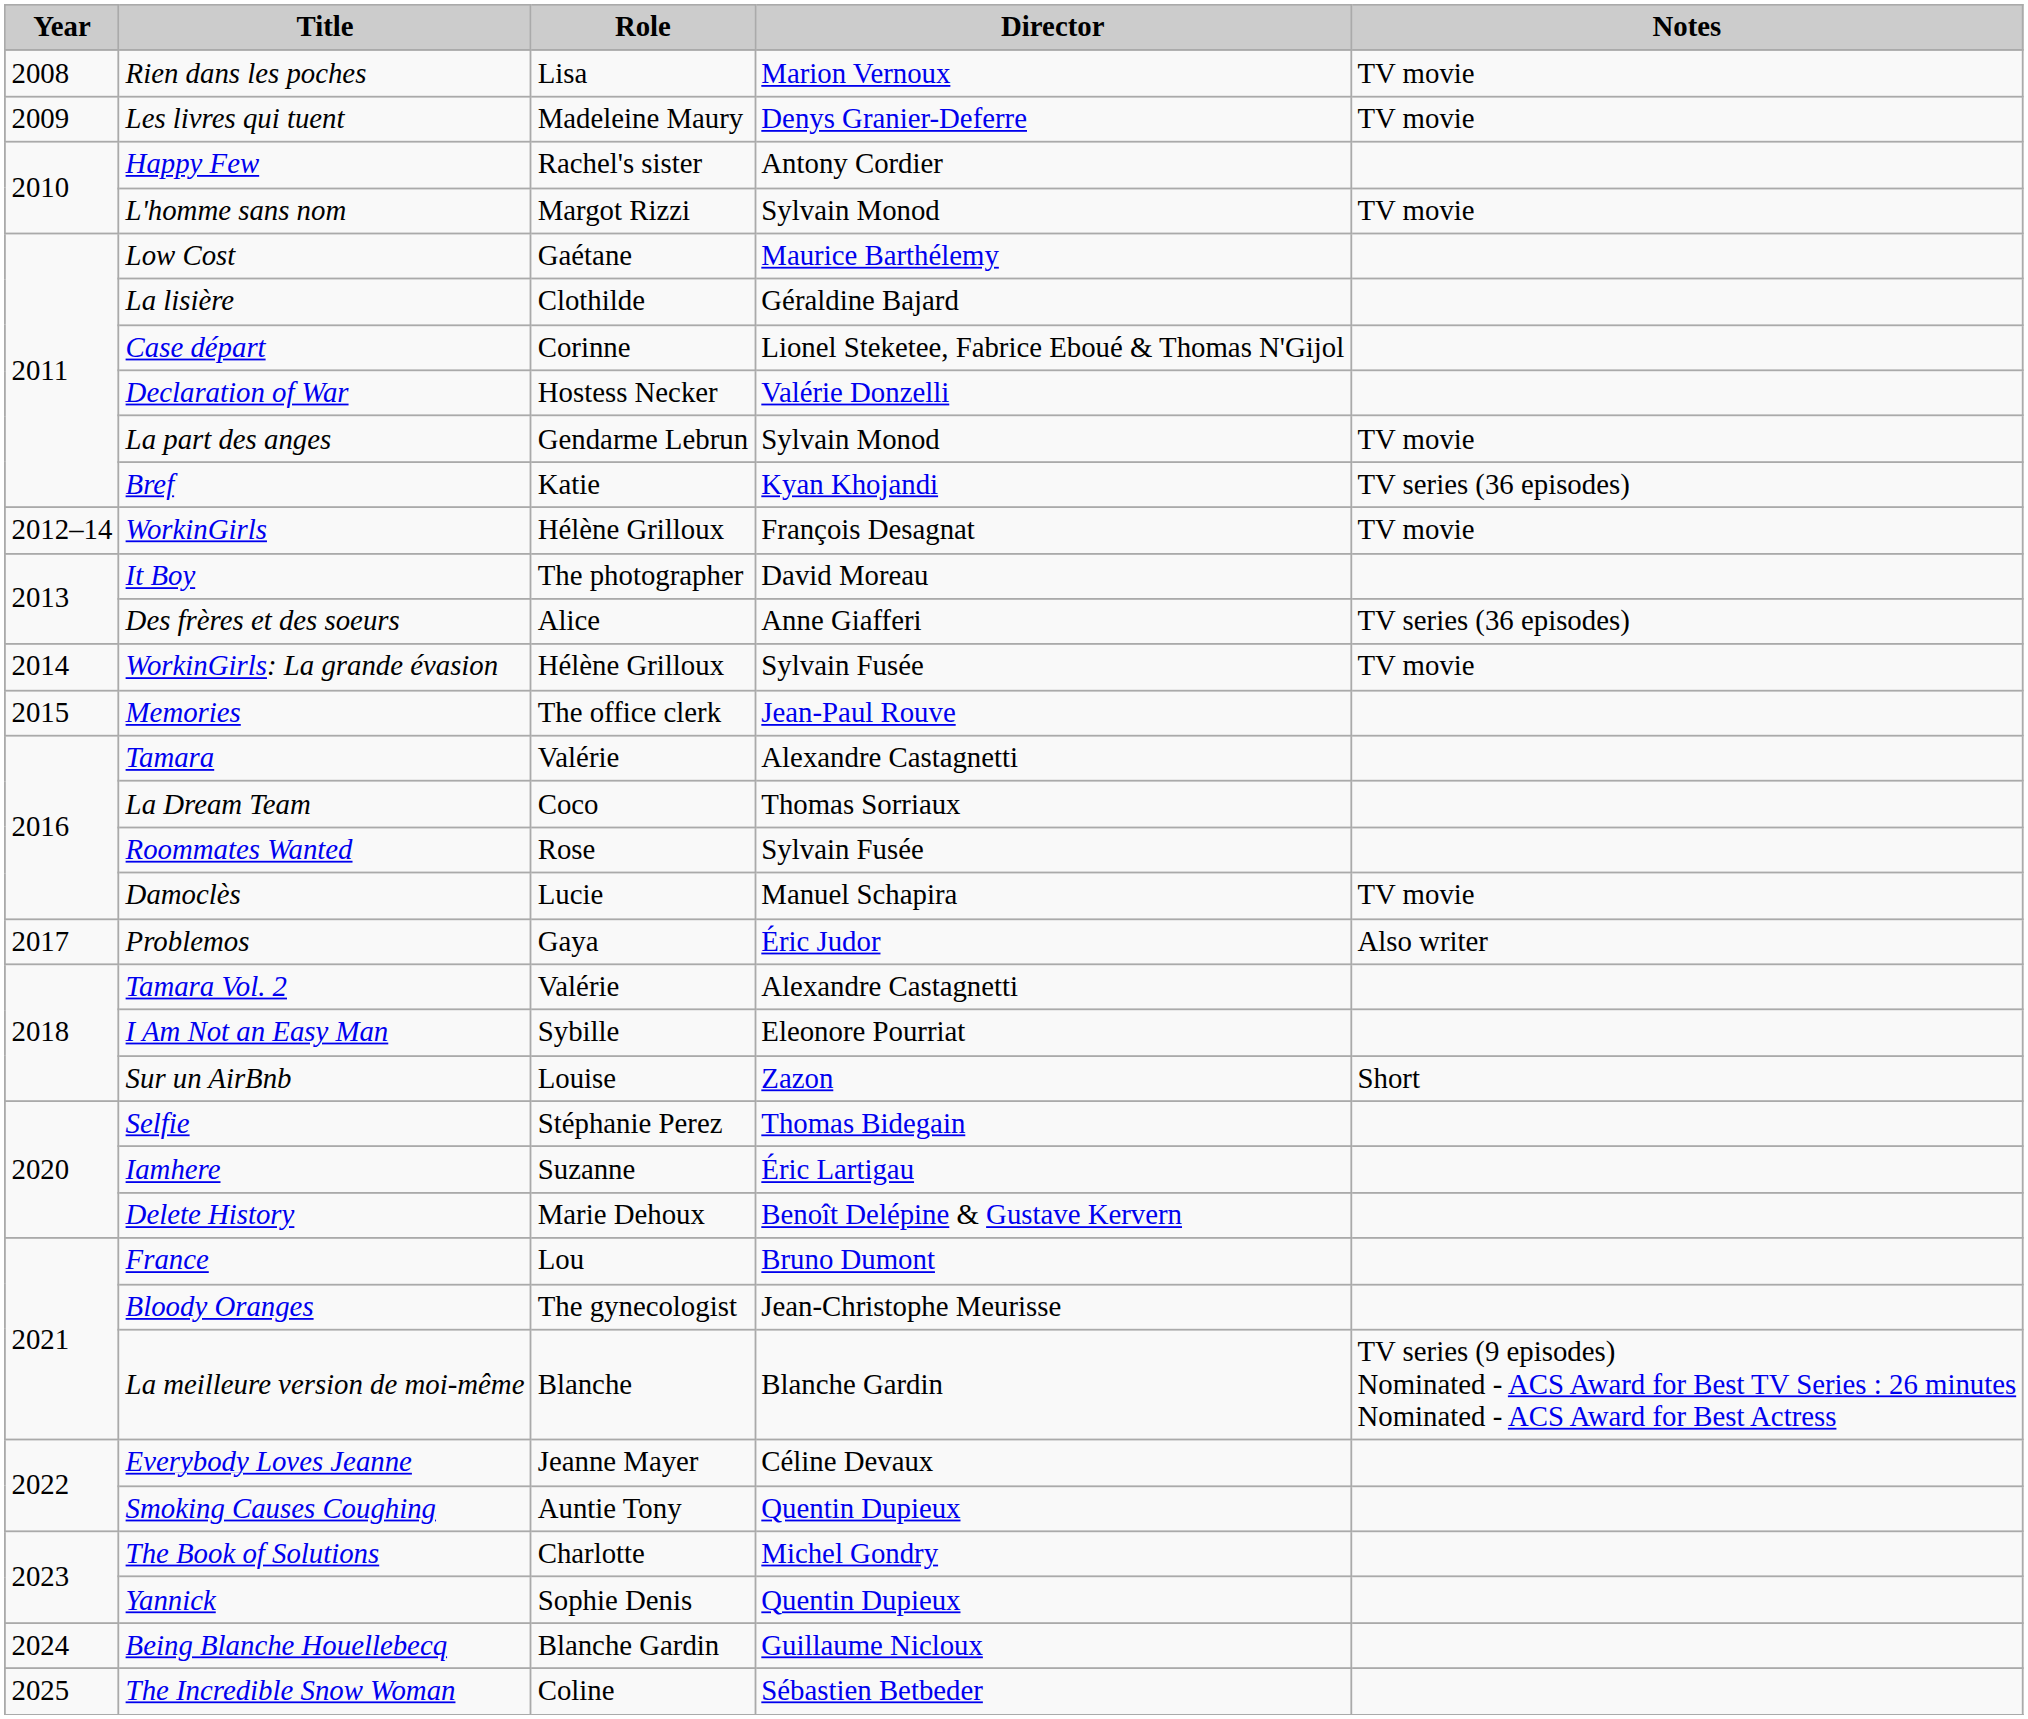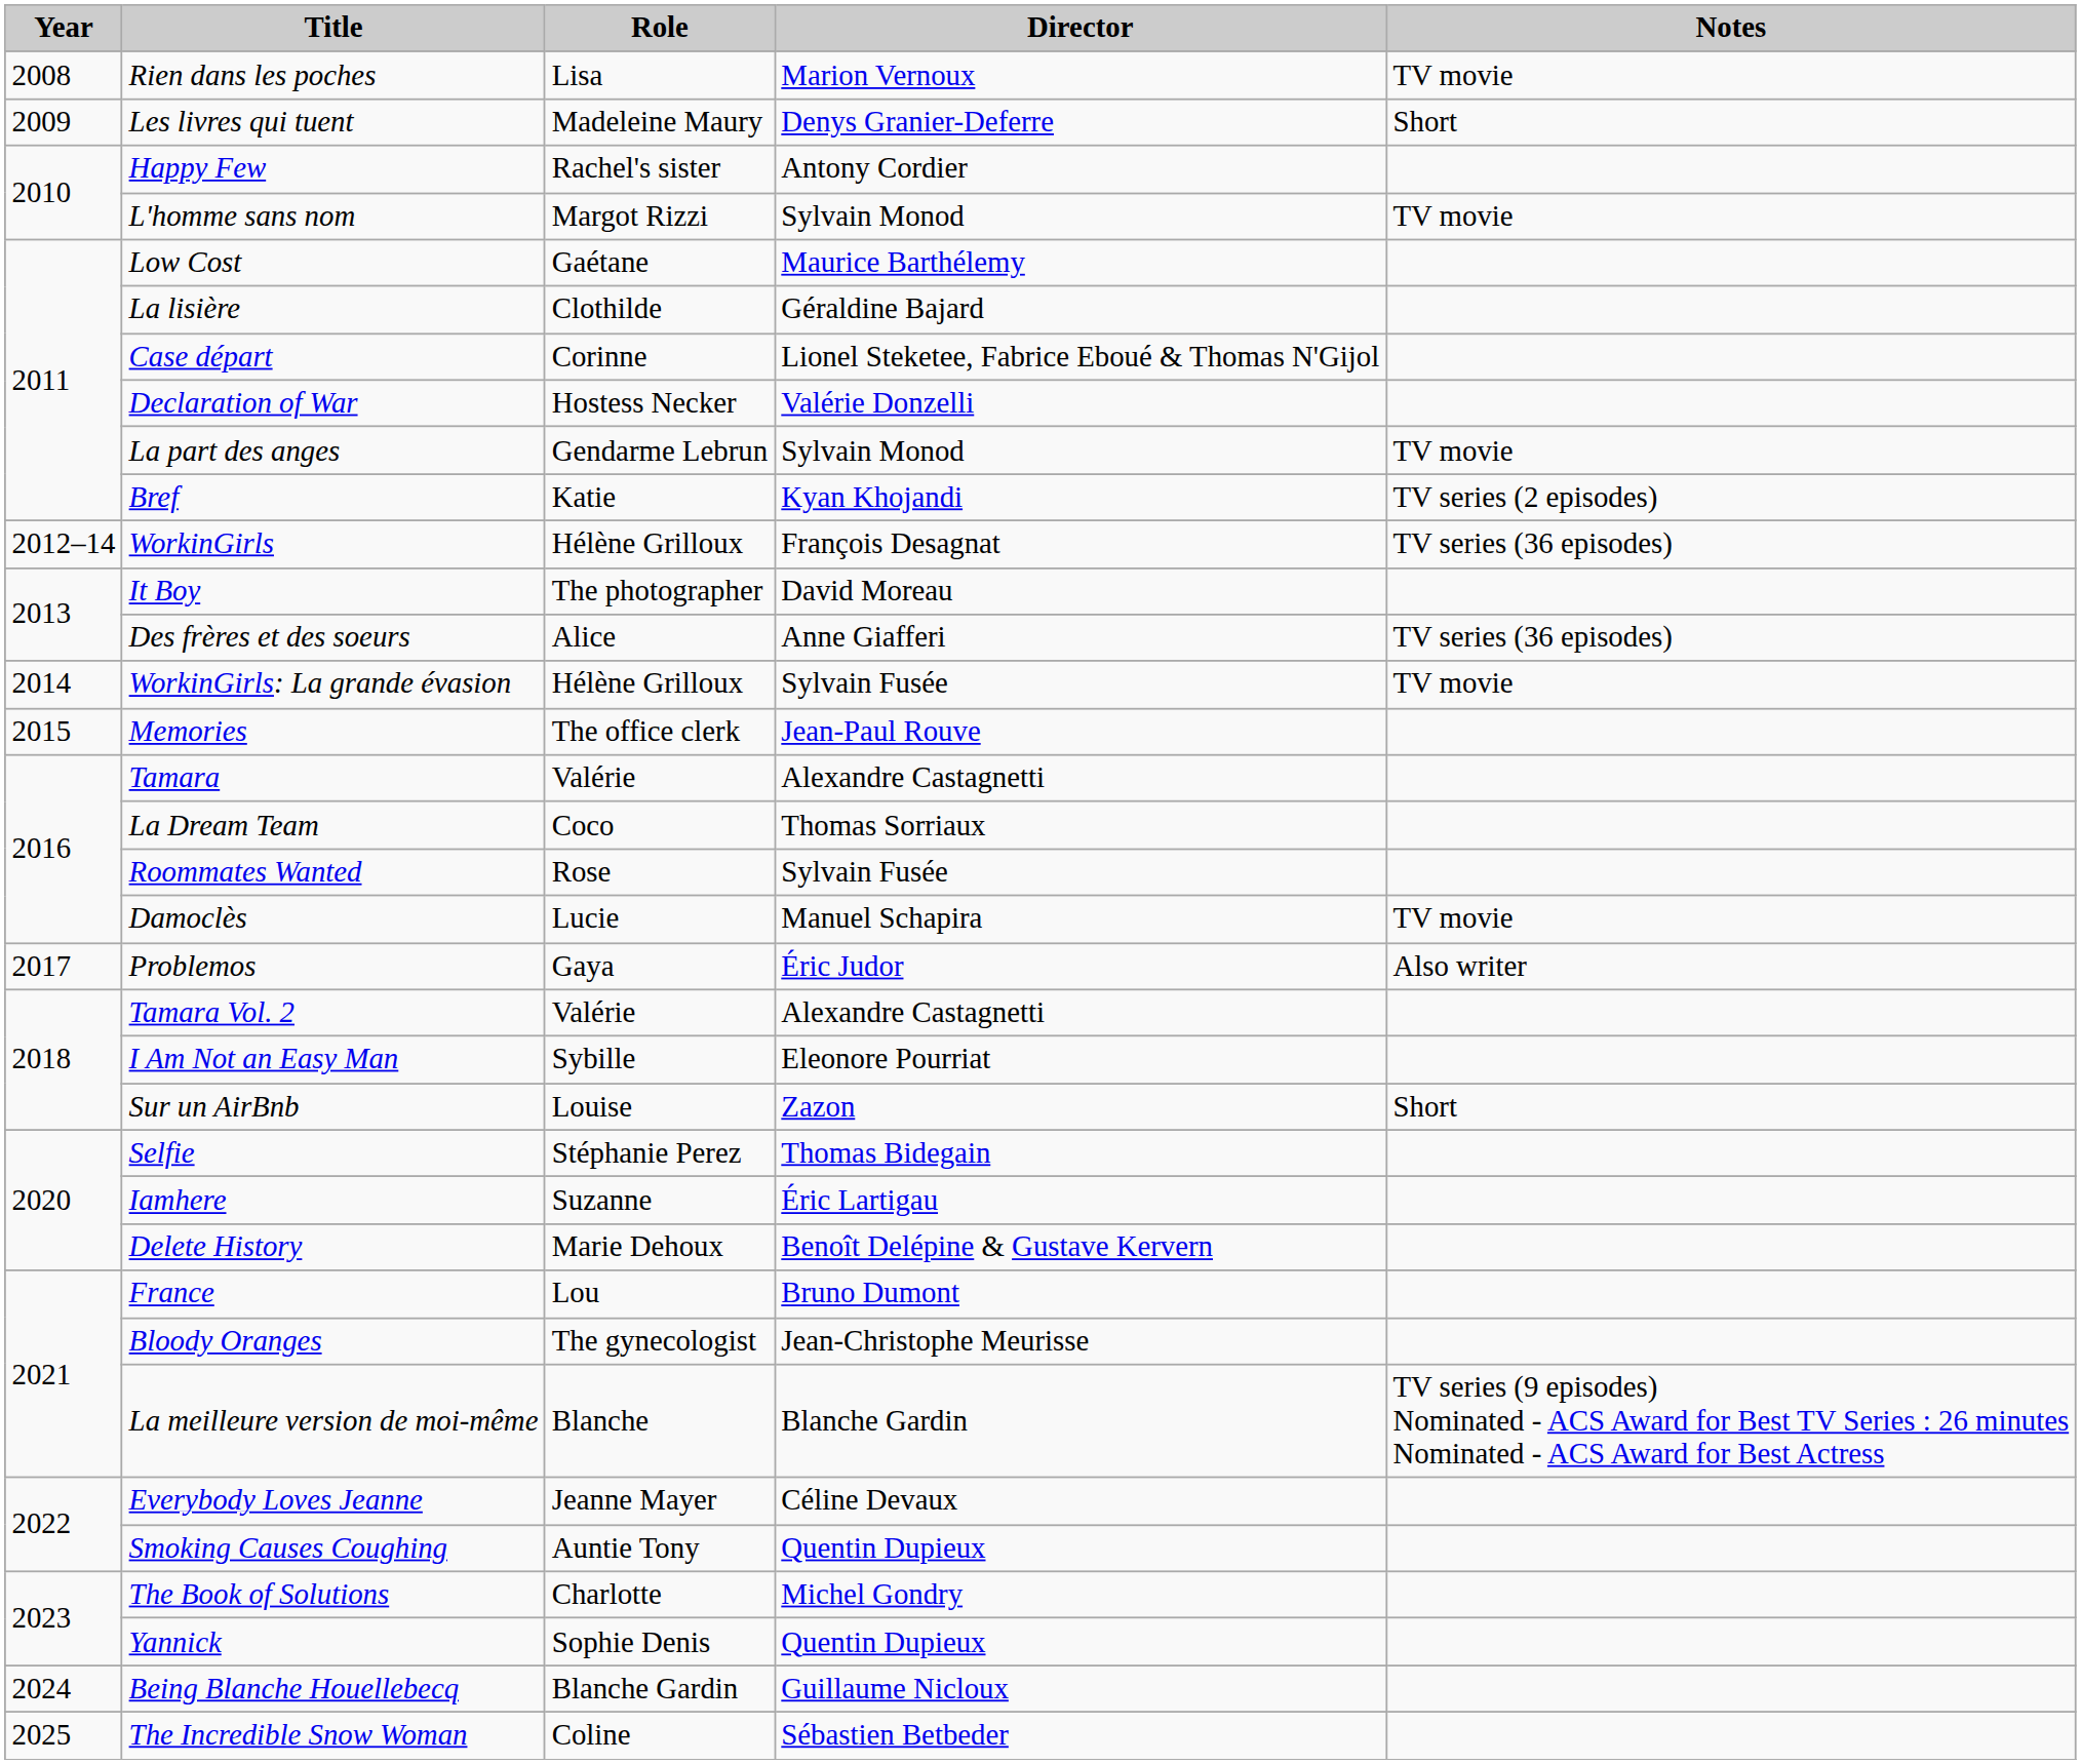Les livres qui tuent | Notes: TV movie -> Short
Bref | Notes: TV series (36 episodes) -> TV series (2 episodes)
WorkinGirls | Notes: TV movie -> TV series (36 episodes)
